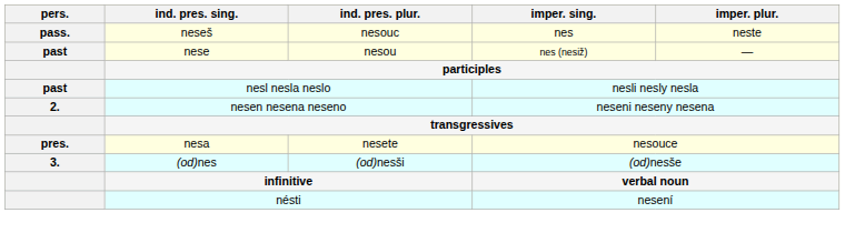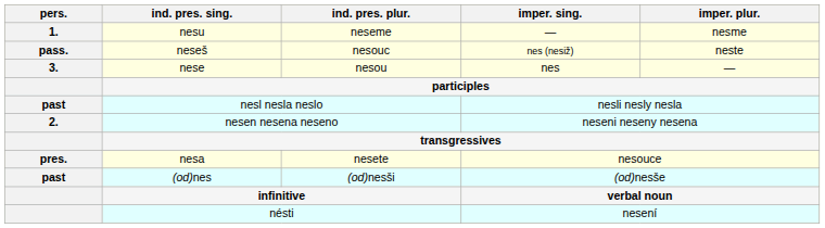+ row: 1. | nesu | neseme | — | nesme
neseš | imper. sing.: nes -> nes (nesiž)
nese | pers.: past -> 3.
nese | imper. sing.: nes (nesiž) -> nes
(od)nes | pers.: 3. -> past
